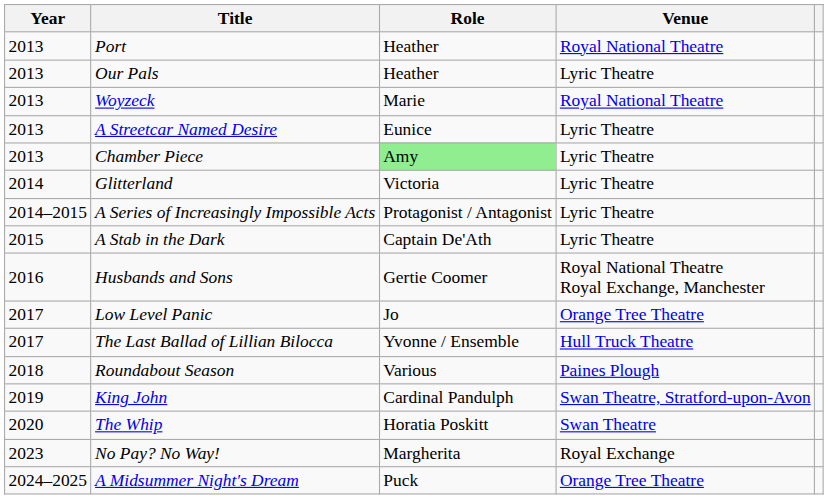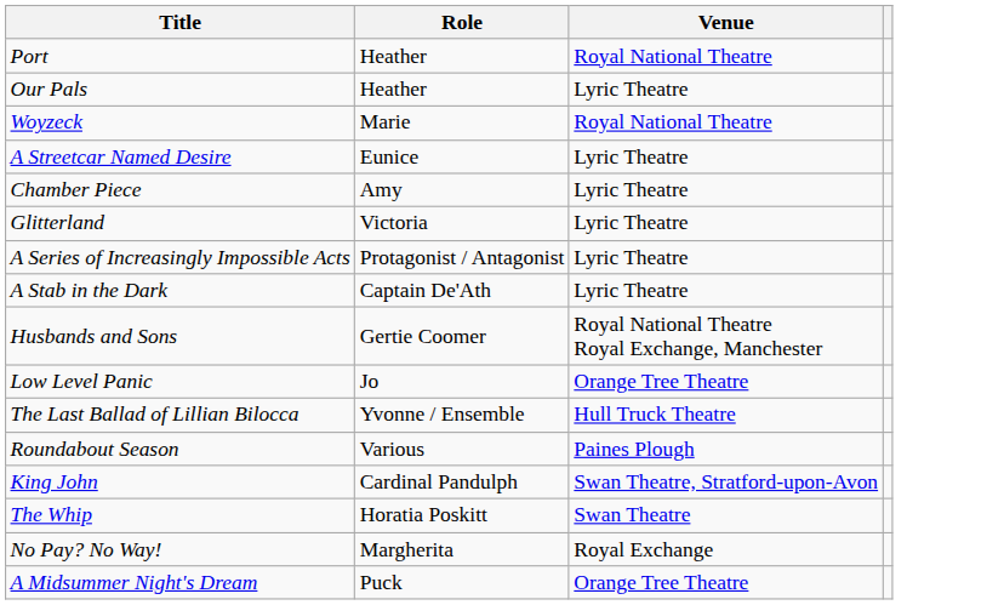- column: Year | 2013 | 2013 | 2013 | 2013 | 2013 | 2014 | 2014–2015 | 2015 | 2016 | 2017 | 2017 | 2018 | 2019 | 2020 | 2023 | 2024–2025
Chamber Piece | Role: lightgreen background -> no background
